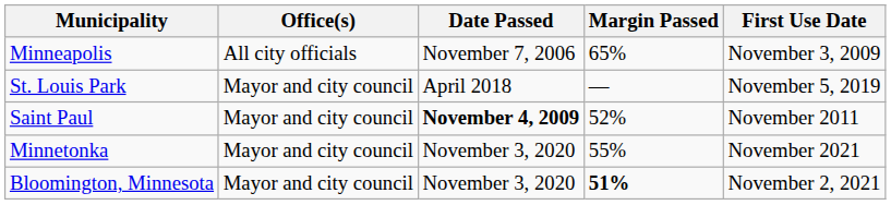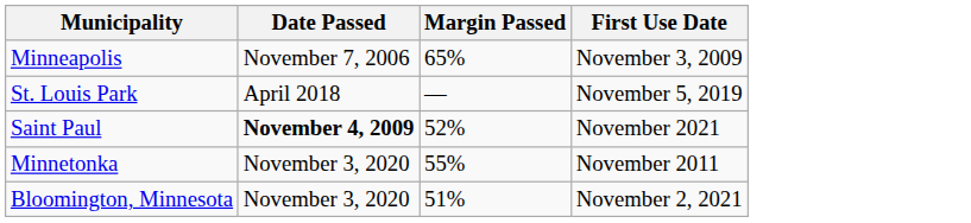- column: Office(s) | All city officials | Mayor and city council | Mayor and city council | Mayor and city council | Mayor and city council
Saint Paul | First Use Date: November 2011 -> November 2021
Minnetonka | First Use Date: November 2021 -> November 2011
Bloomington, Minnesota | Margin Passed: bold -> normal
